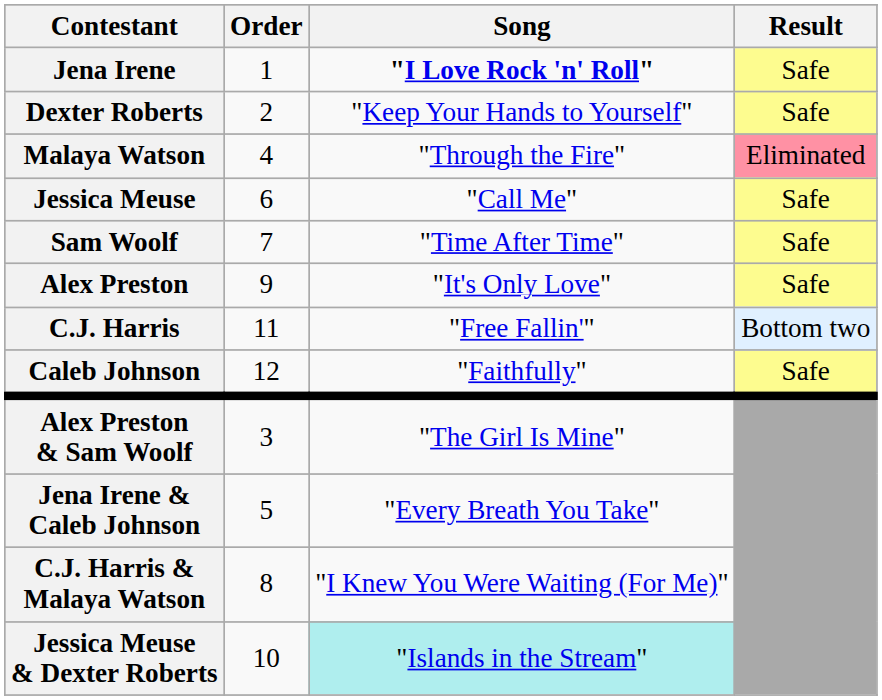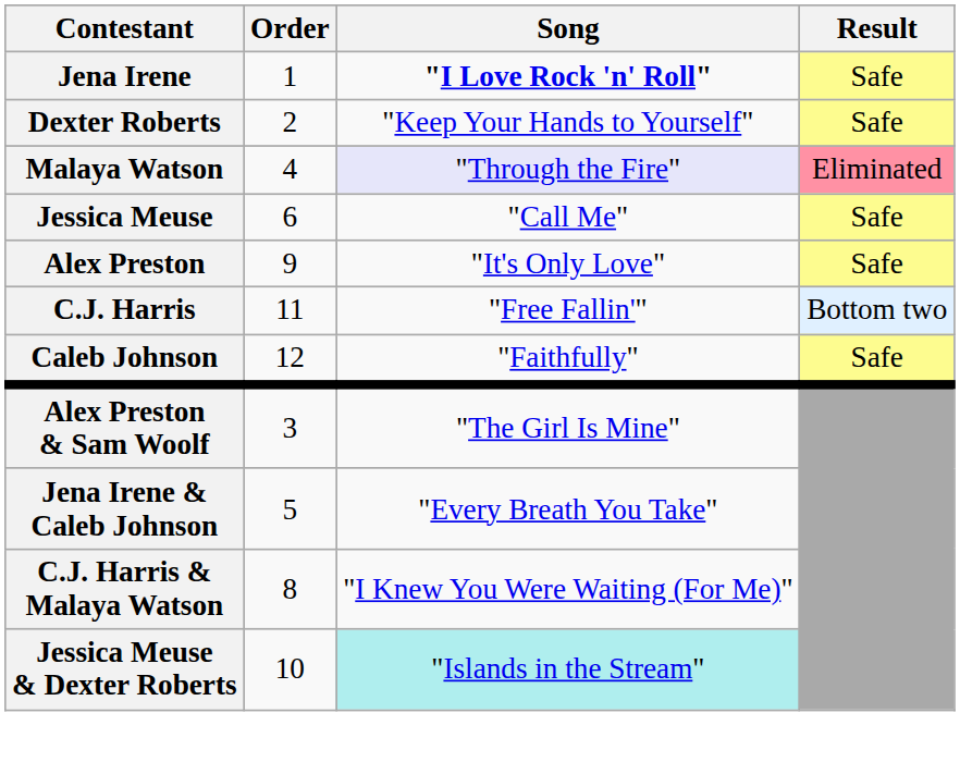Malaya Watson | Song: no background -> lavender background
- row: Sam Woolf | 7 | "Time After Time" | Safe
